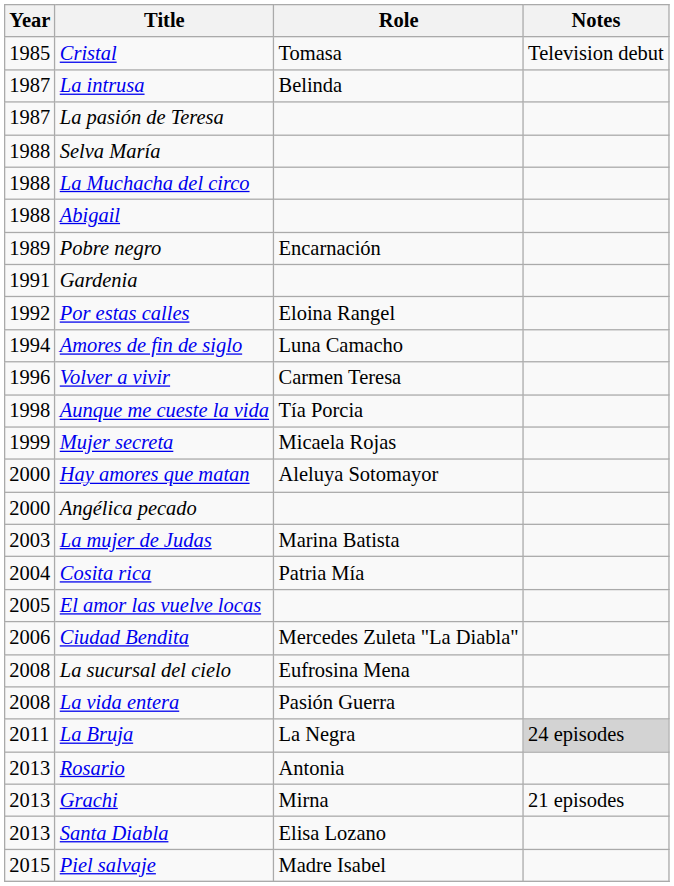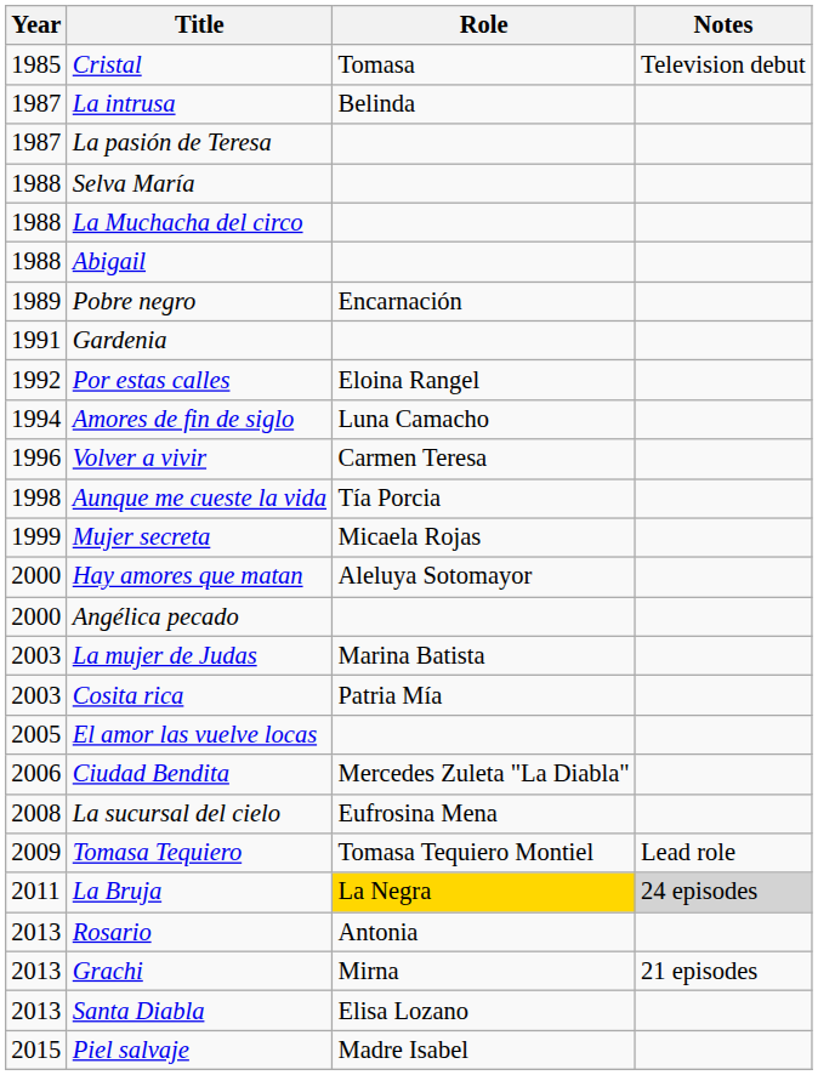Cosita rica | Year: 2004 -> 2003
- row: 2008 | La vida entera | Pasión Guerra
+ row: 2009 | Tomasa Tequiero | Tomasa Tequiero Montiel | Lead role
La Bruja | Role: no background -> gold background
